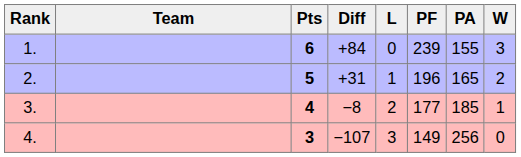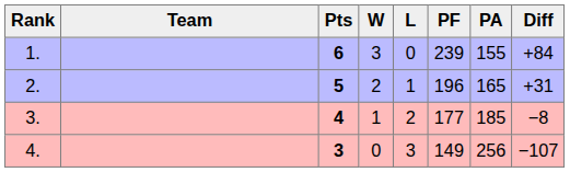columns swapped: W <-> Diff
